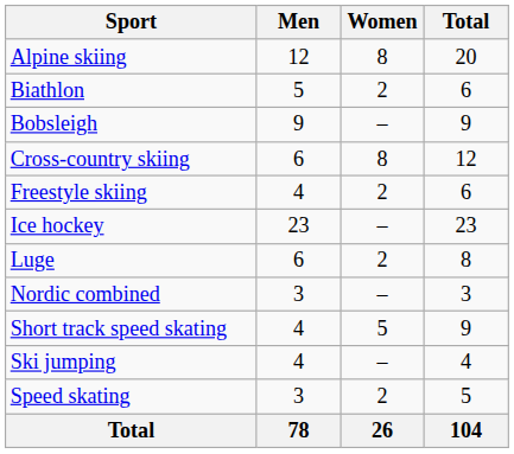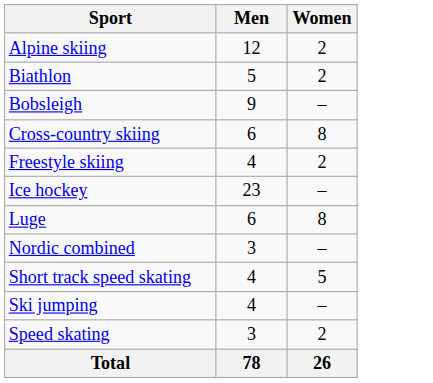- column: Total | 20 | 6 | 9 | 12 | 6 | 23 | 8 | 3 | 9 | 4 | 5 | 104
Alpine skiing | Women: 8 -> 2
Luge | Women: 2 -> 8
